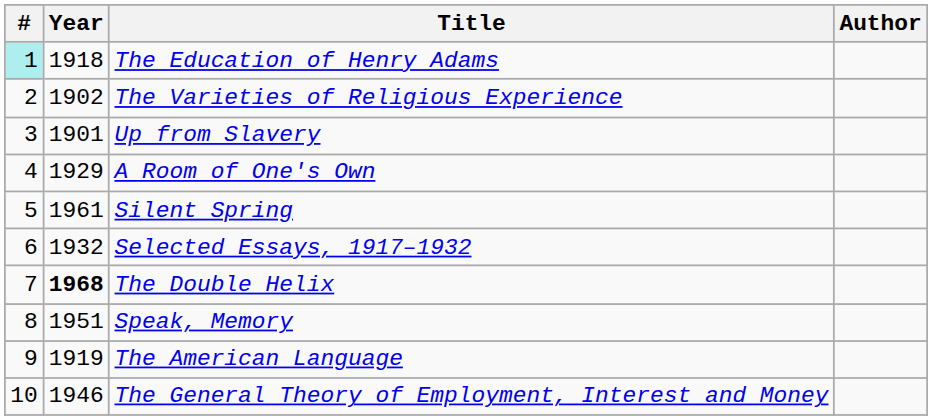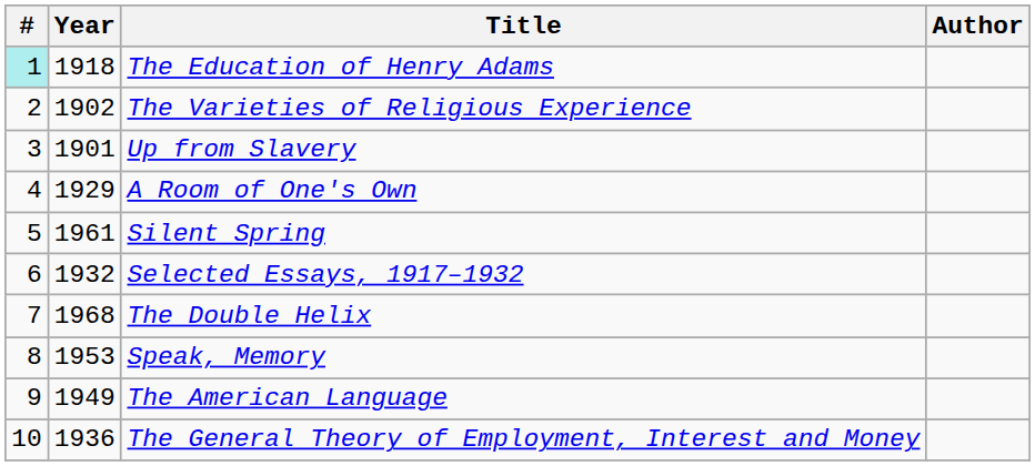The Double Helix | Year: bold -> normal
Speak, Memory | Year: 1951 -> 1953
The American Language | Year: 1919 -> 1949
The General Theory of Employment, Interest and Money | Year: 1946 -> 1936
